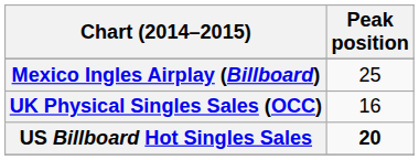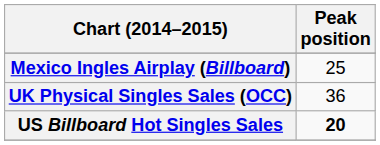UK Physical Singles Sales (OCC) | Peak position: 16 -> 36
